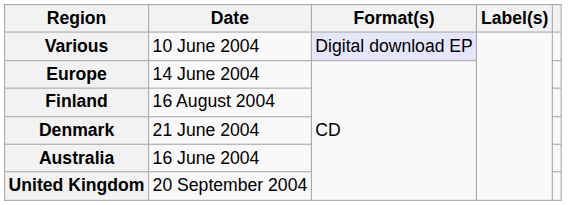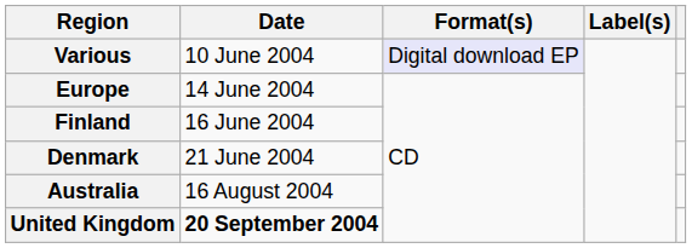Finland | Date: 16 August 2004 -> 16 June 2004
Australia | Date: 16 June 2004 -> 16 August 2004
United Kingdom | Date: normal -> bold
